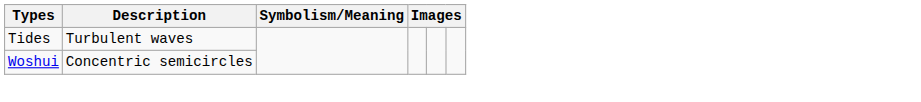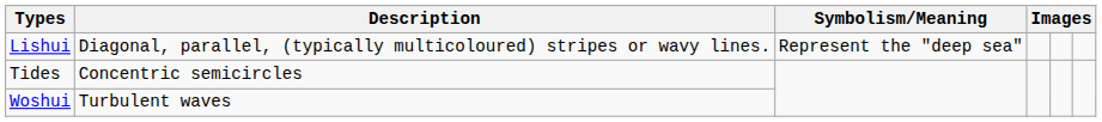+ row: Lishui | Diagonal, parallel, (typically multicoloured) stripes or wavy lines. | Represent the "deep sea"
Tides | Description: Turbulent waves -> Concentric semicircles
Woshui | Description: Concentric semicircles -> Turbulent waves
